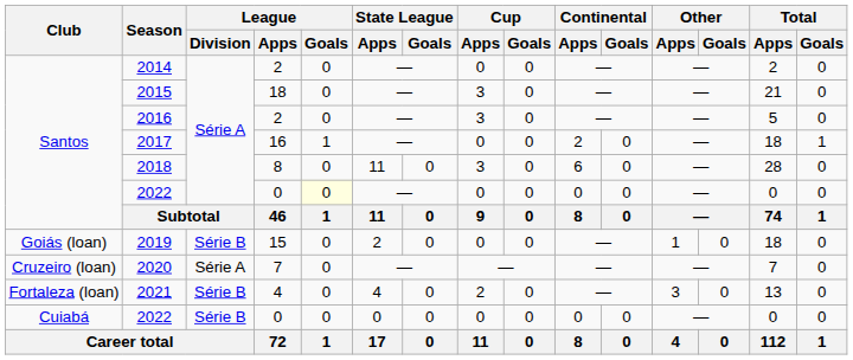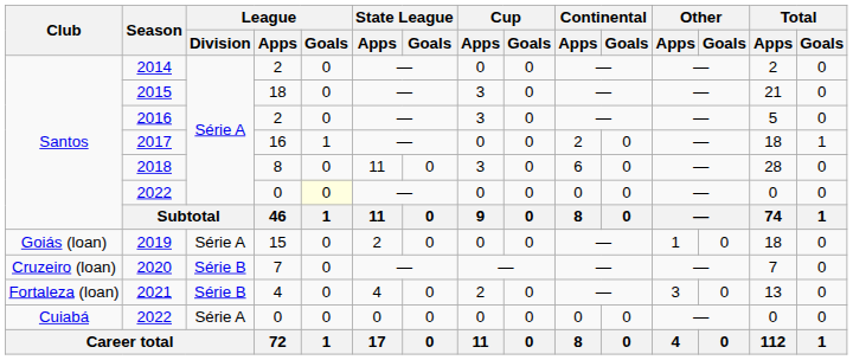2019 | League / Division: Série B -> Série A
2020 | League / Division: Série A -> Série B
Cuiabá / 2022 | League / Division: Série B -> Série A
